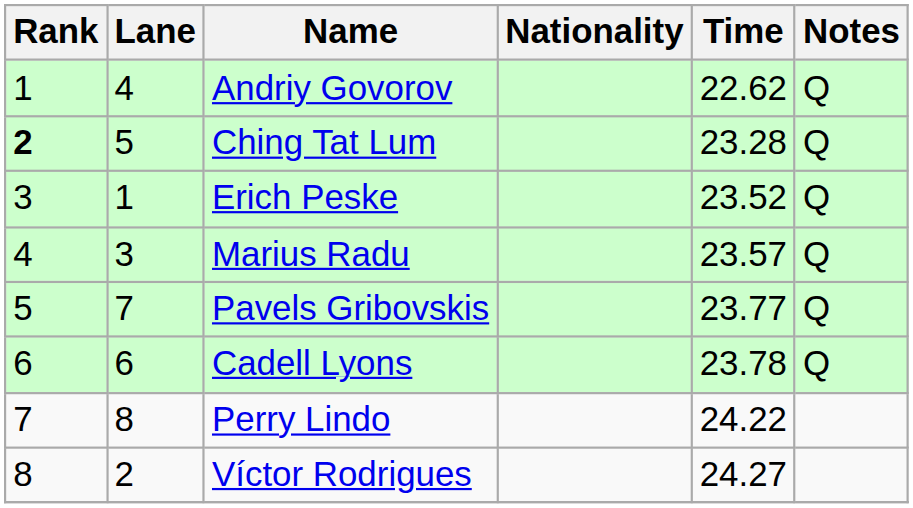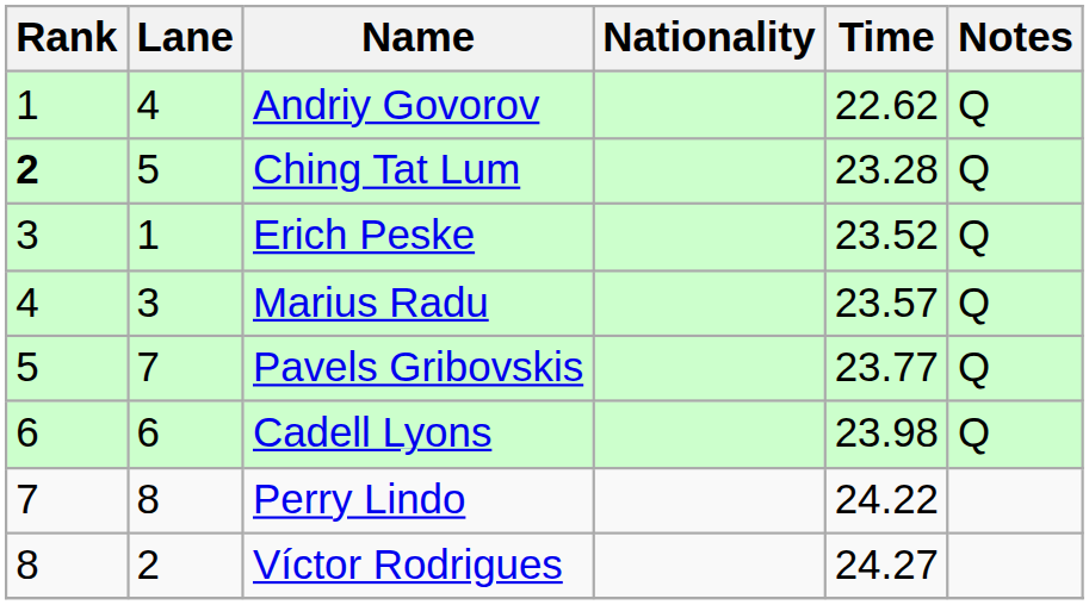Cadell Lyons | Time: 23.78 -> 23.98
